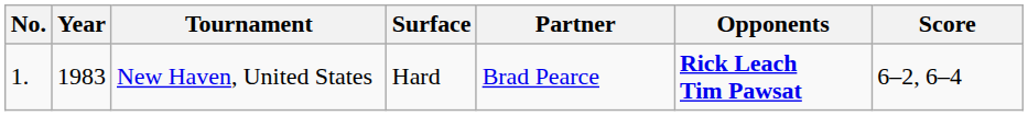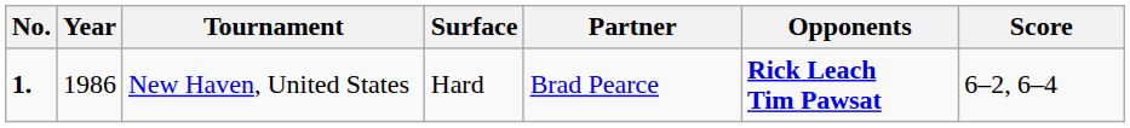New Haven, United States | No.: normal -> bold
New Haven, United States | Year: 1983 -> 1986
